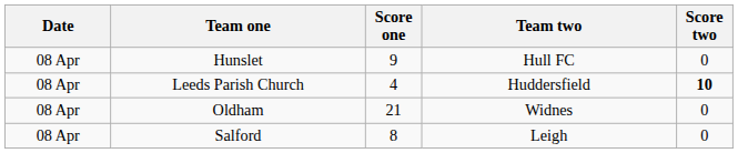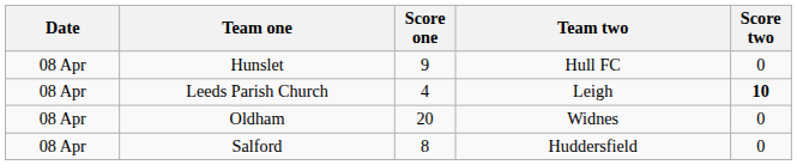Leeds Parish Church | Team two: Huddersfield -> Leigh
Oldham | Score one: 21 -> 20
Salford | Team two: Leigh -> Huddersfield
